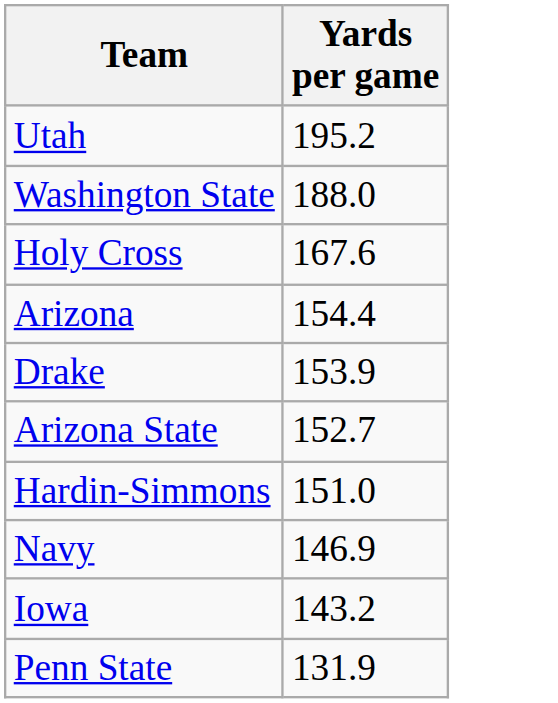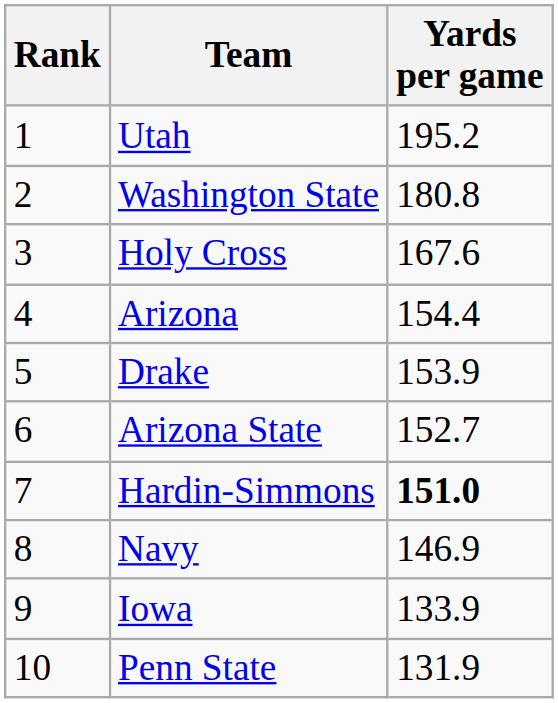+ column: Rank | 1 | 2 | 3 | 4 | 5 | 6 | 7 | 8 | 9 | 10
Washington State | Yards per game: 188.0 -> 180.8
Hardin-Simmons | Yards per game: normal -> bold
Iowa | Yards per game: 143.2 -> 133.9
